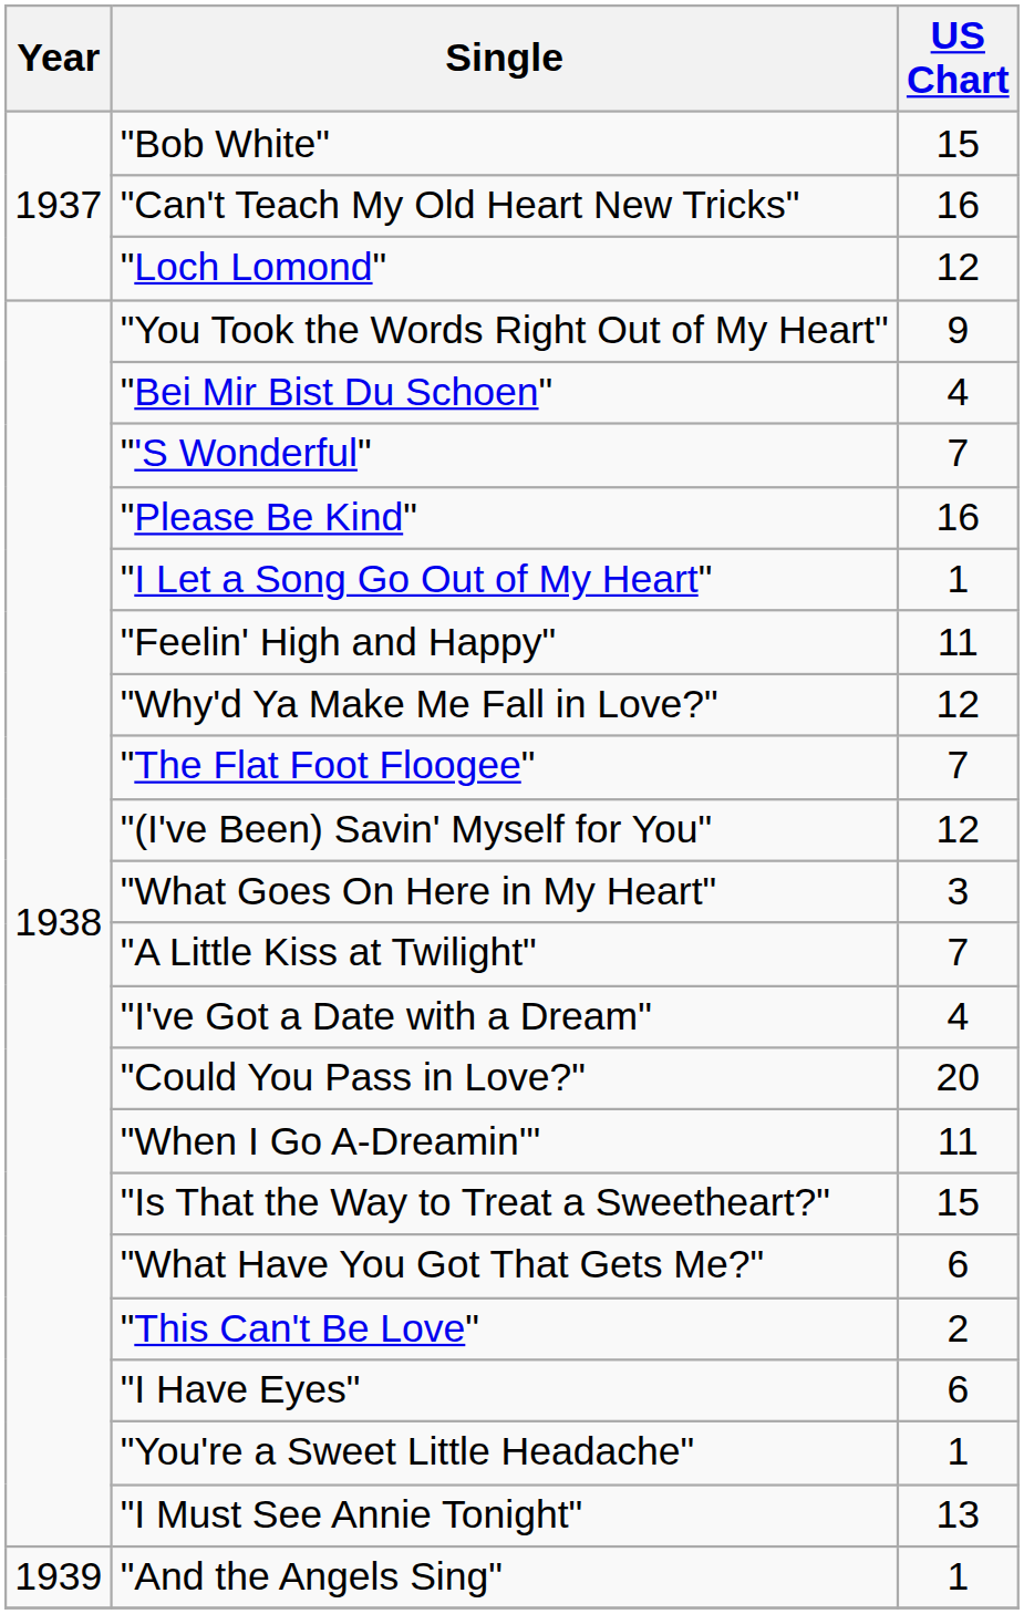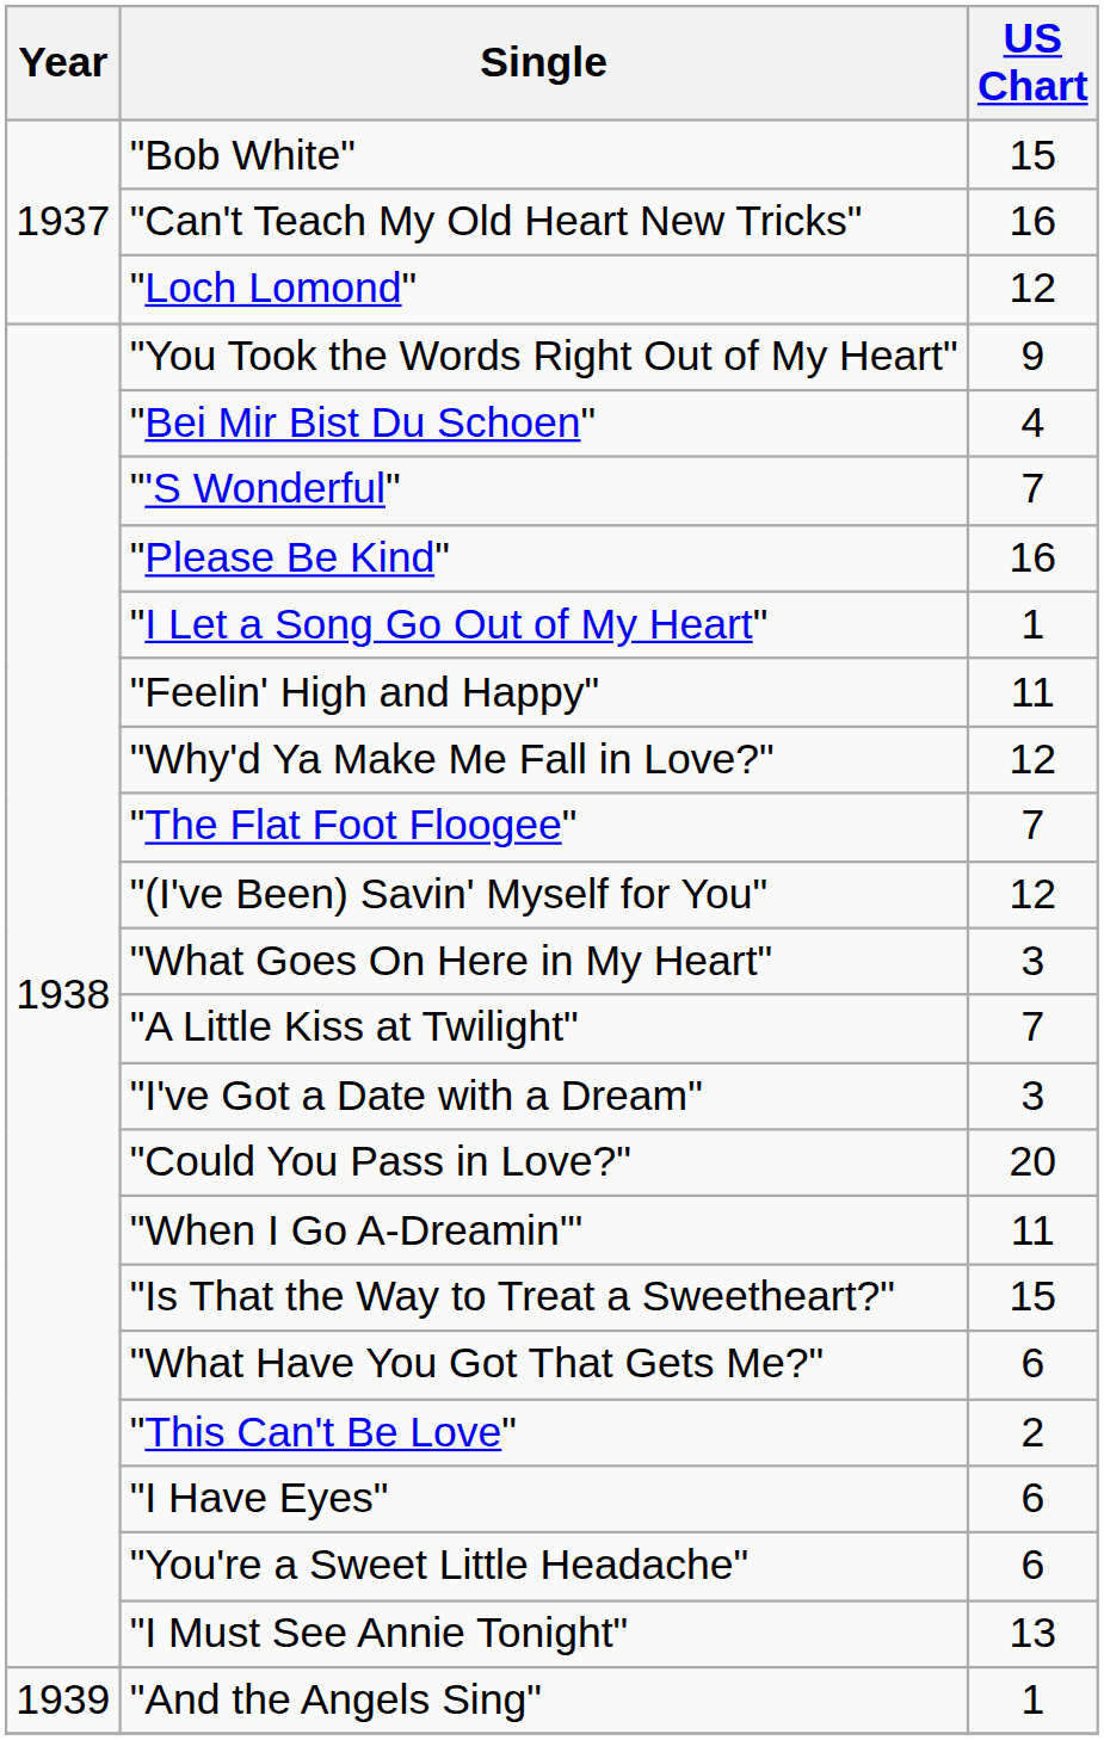"I've Got a Date with a Dream" | US Chart: 4 -> 3
"You're a Sweet Little Headache" | US Chart: 1 -> 6
